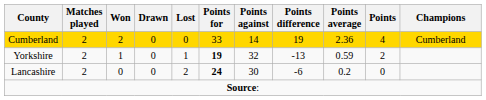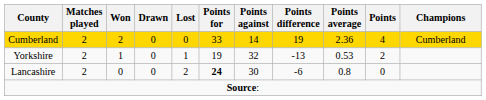Yorkshire | Points for: bold -> normal
Yorkshire | Points average: 0.59 -> 0.53
Lancashire | Points average: 0.2 -> 0.8
